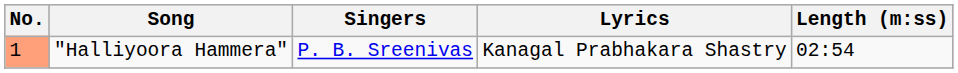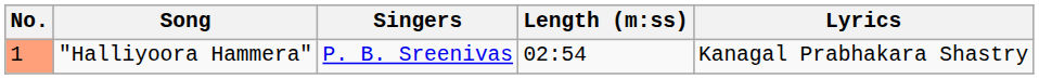columns swapped: Lyrics <-> Length (m:ss)
